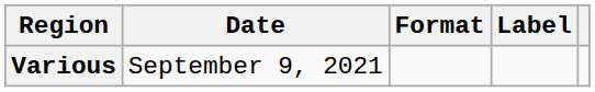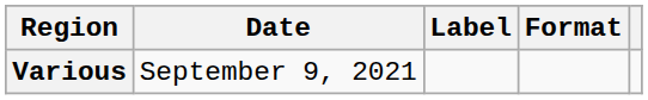columns swapped: Format <-> Label
